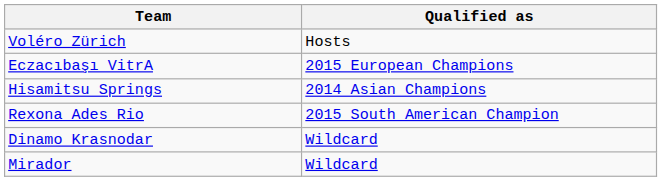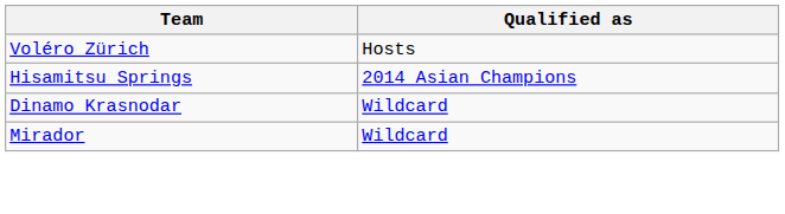- row: Eczacıbaşı VitrA | 2015 European Champions
- row: Rexona Ades Rio | 2015 South American Champion
